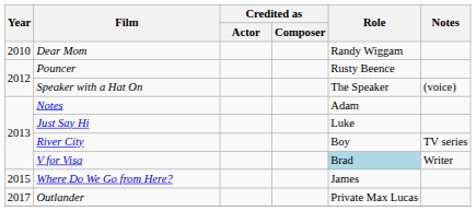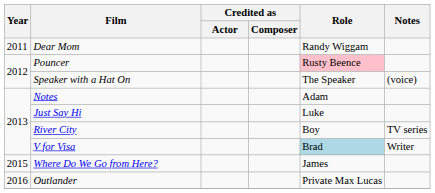Dear Mom | Year: 2010 -> 2011
Pouncer | Role: no background -> pink background
Outlander | Year: 2017 -> 2016
